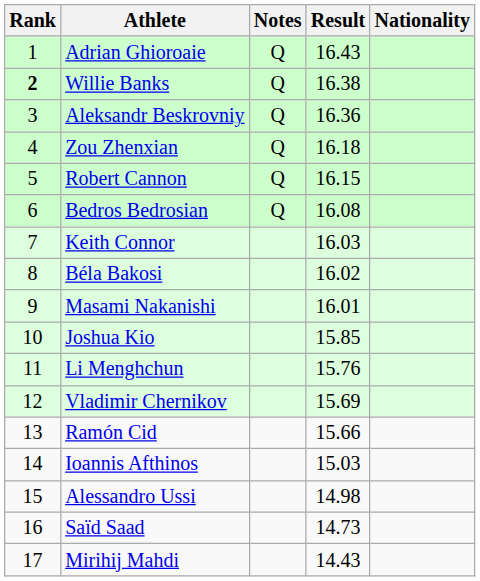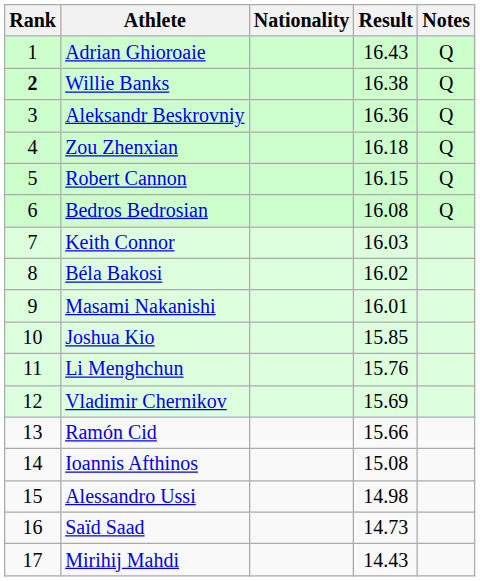columns swapped: Nationality <-> Notes
Ioannis Afthinos | Result: 15.03 -> 15.08
